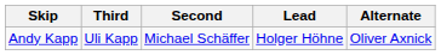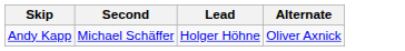- column: Third | Uli Kapp
